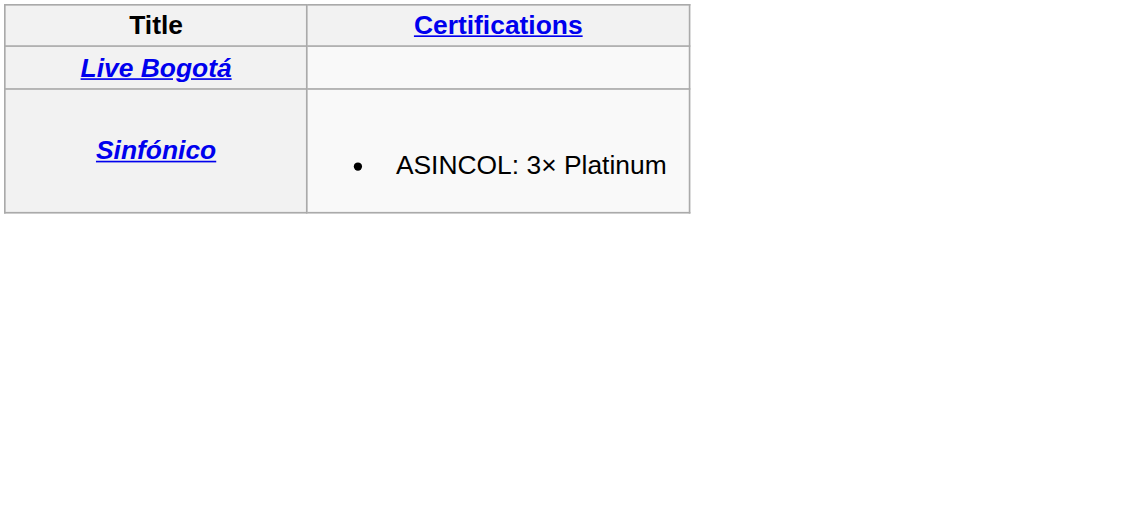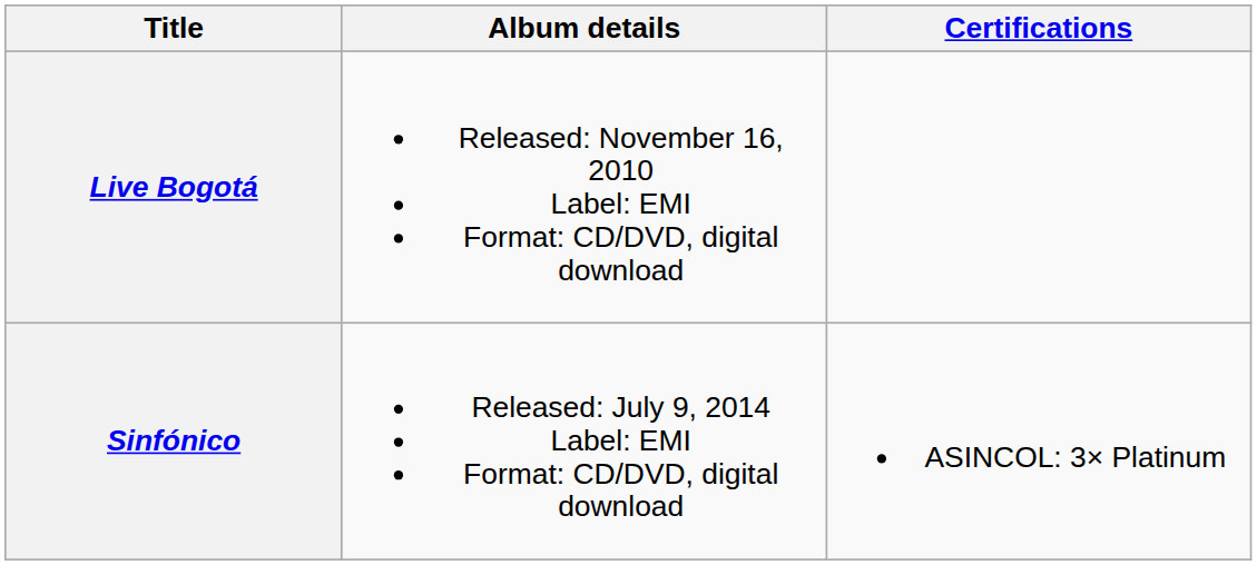+ column: Album details | Released: November 16, 2010 Label: EMI Format: CD/DVD, digital download | Released: July 9, 2014 Label: EMI Format: CD/DVD, digital download
